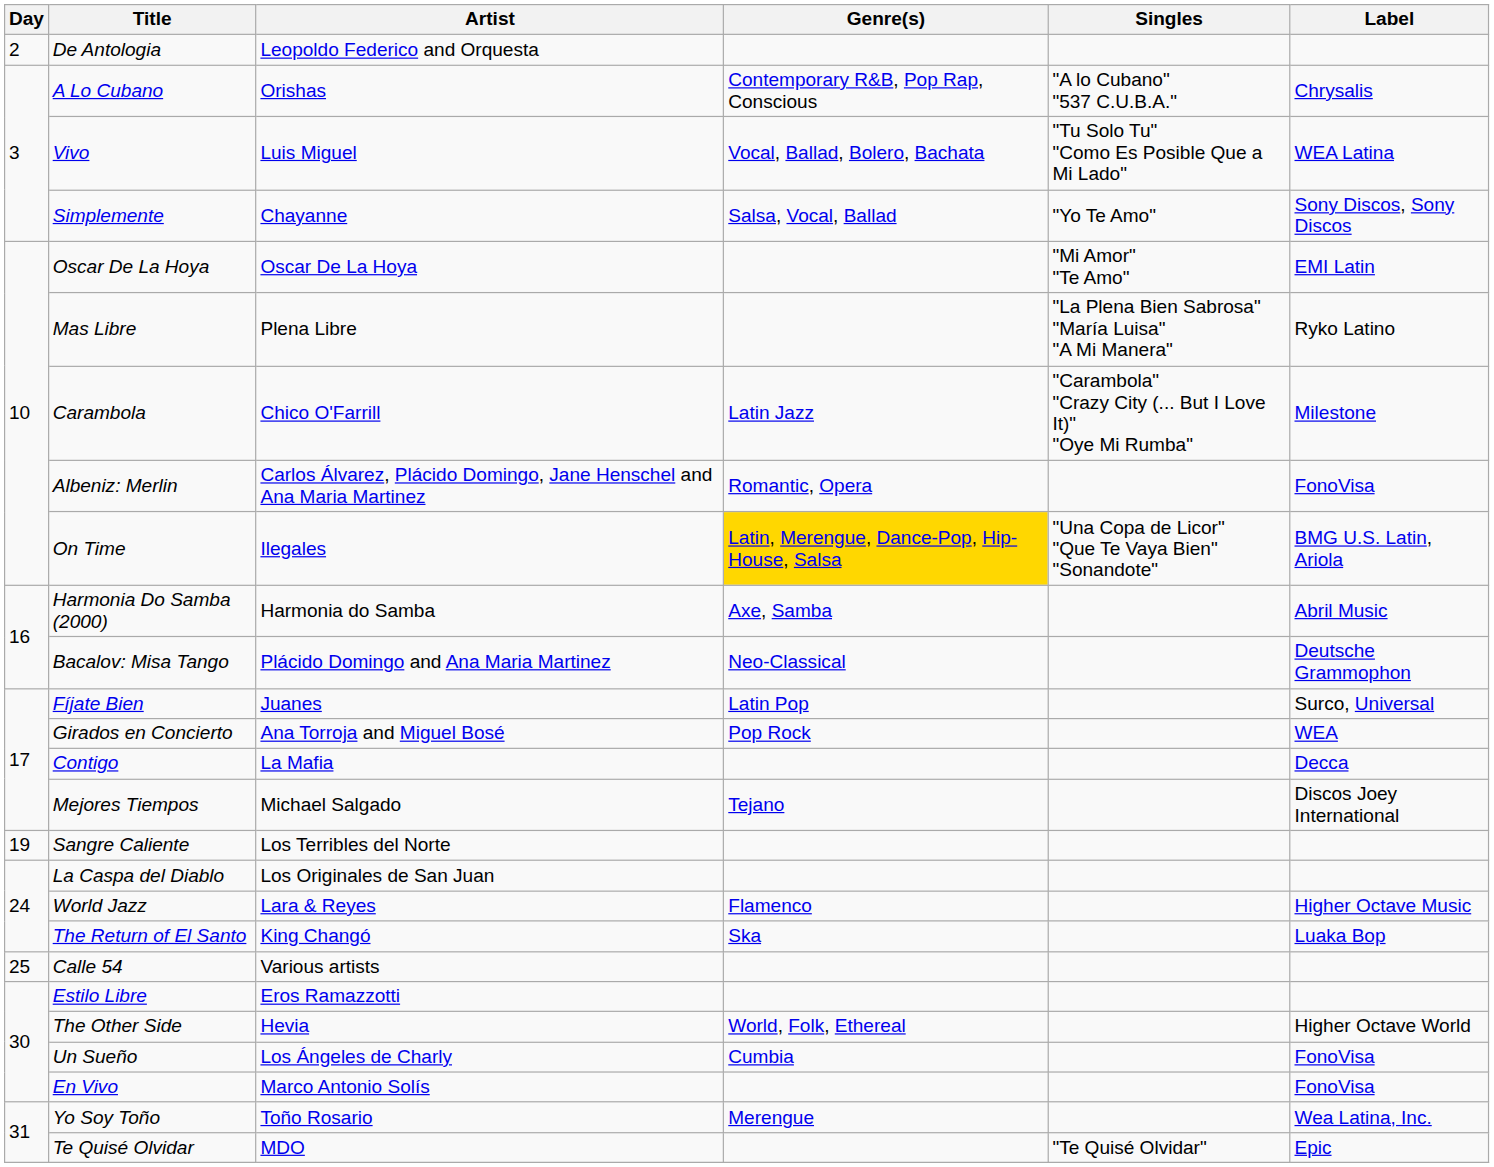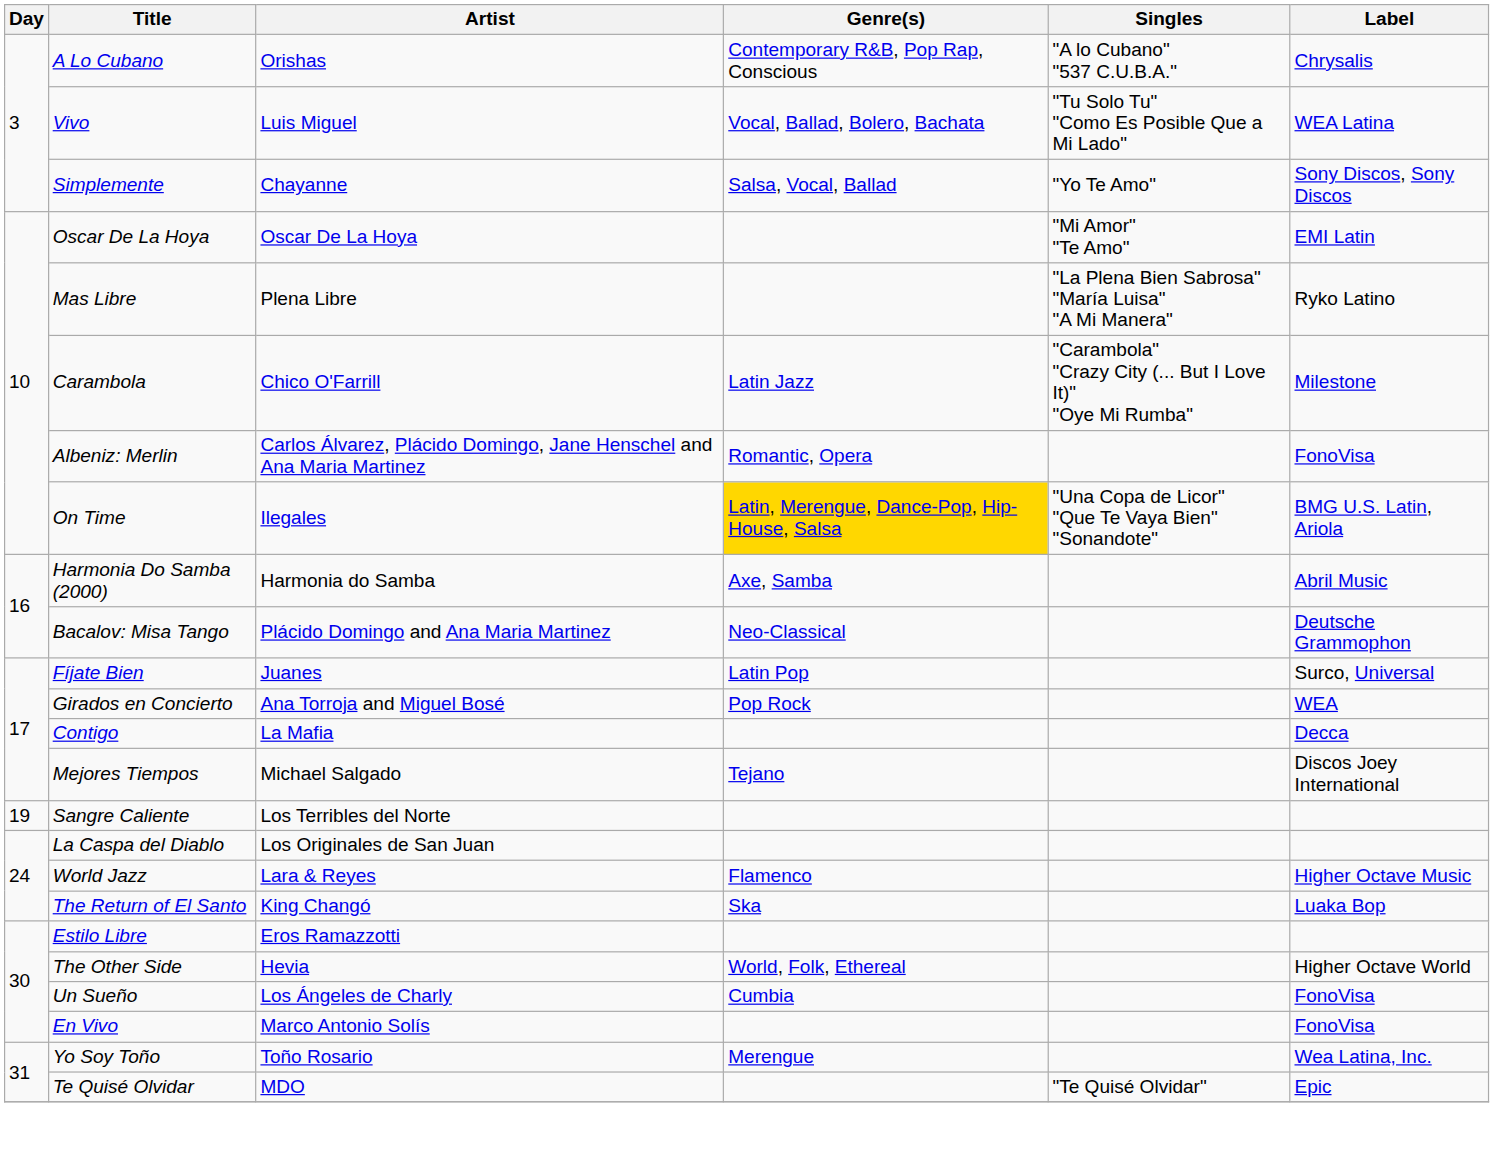- row: 2 | De Antologia | Leopoldo Federico and Orquesta
- row: 25 | Calle 54 | Various artists
